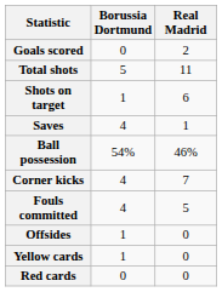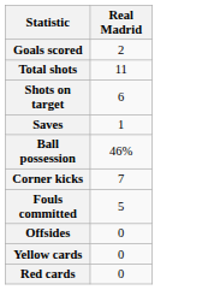- column: Borussia Dortmund | 0 | 5 | 1 | 4 | 54% | 4 | 4 | 1 | 1 | 0
